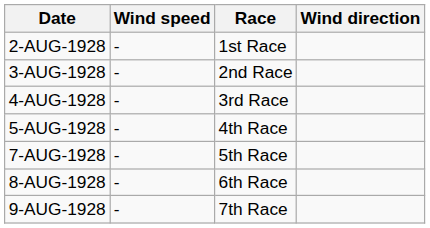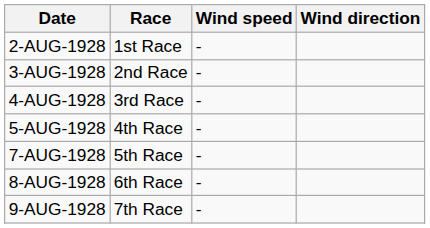columns swapped: Race <-> Wind speed
